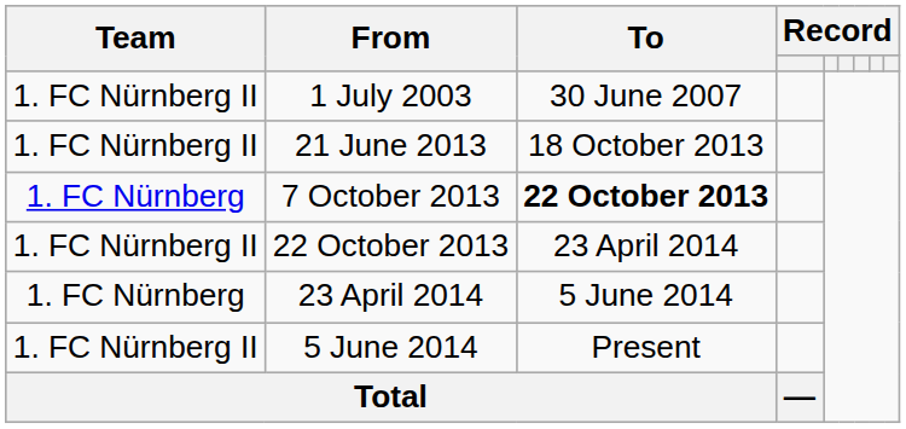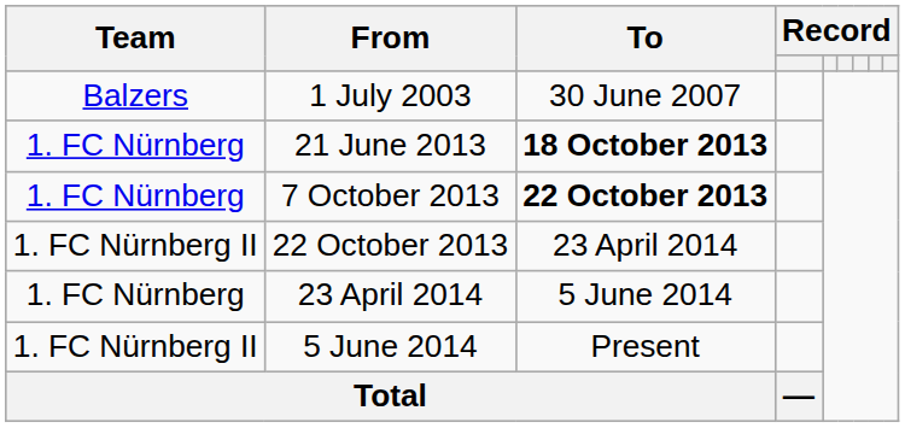1 July 2003 | Team: 1. FC Nürnberg II -> Balzers
21 June 2013 | Team: 1. FC Nürnberg II -> 1. FC Nürnberg
21 June 2013 | To: normal -> bold
